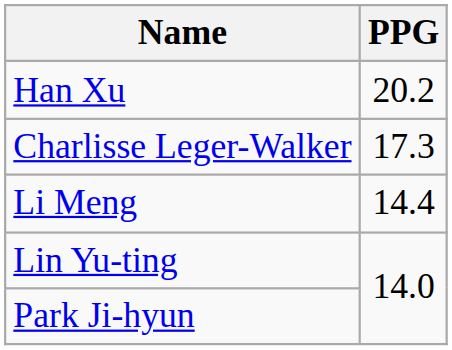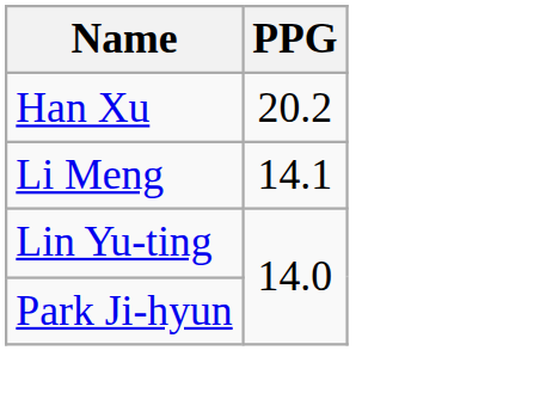- row: Charlisse Leger-Walker | 17.3
Li Meng | PPG: 14.4 -> 14.1
